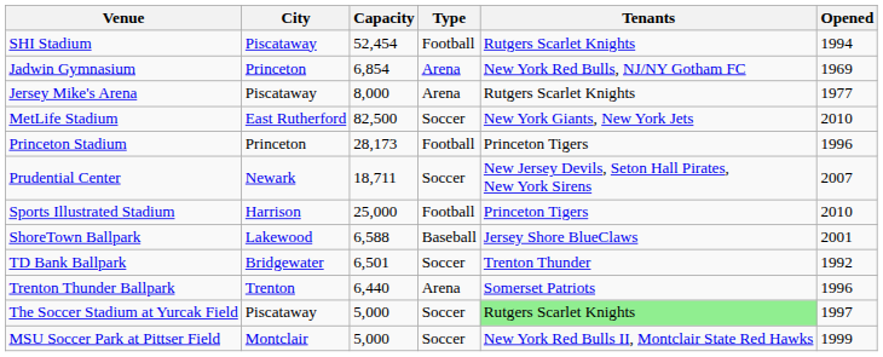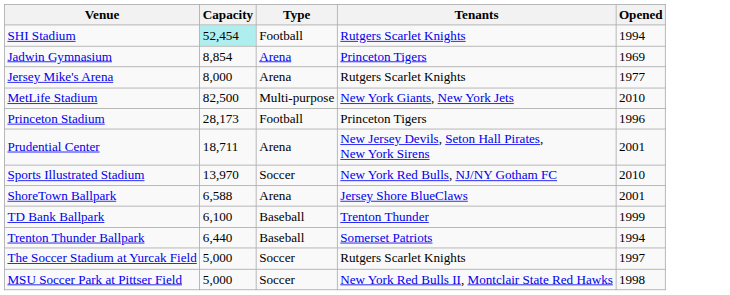- column: City | Piscataway | Princeton | Piscataway | East Rutherford | Princeton | Newark | Harrison | Lakewood | Bridgewater | Trenton | Piscataway | Montclair
SHI Stadium | Capacity: no background -> paleturquoise background
Jadwin Gymnasium | Capacity: 6,854 -> 8,854
Jadwin Gymnasium | Tenants: New York Red Bulls, NJ/NY Gotham FC -> Princeton Tigers
MetLife Stadium | Type: Soccer -> Multi-purpose
Prudential Center | Type: Soccer -> Arena
Prudential Center | Opened: 2007 -> 2001
Sports Illustrated Stadium | Capacity: 25,000 -> 13,970
Sports Illustrated Stadium | Type: Football -> Soccer
Sports Illustrated Stadium | Tenants: Princeton Tigers -> New York Red Bulls, NJ/NY Gotham FC
ShoreTown Ballpark | Type: Baseball -> Arena
TD Bank Ballpark | Capacity: 6,501 -> 6,100
TD Bank Ballpark | Type: Soccer -> Baseball
TD Bank Ballpark | Opened: 1992 -> 1999
Trenton Thunder Ballpark | Type: Arena -> Baseball
Trenton Thunder Ballpark | Opened: 1996 -> 1994
The Soccer Stadium at Yurcak Field | Tenants: lightgreen background -> no background
MSU Soccer Park at Pittser Field | Opened: 1999 -> 1998
